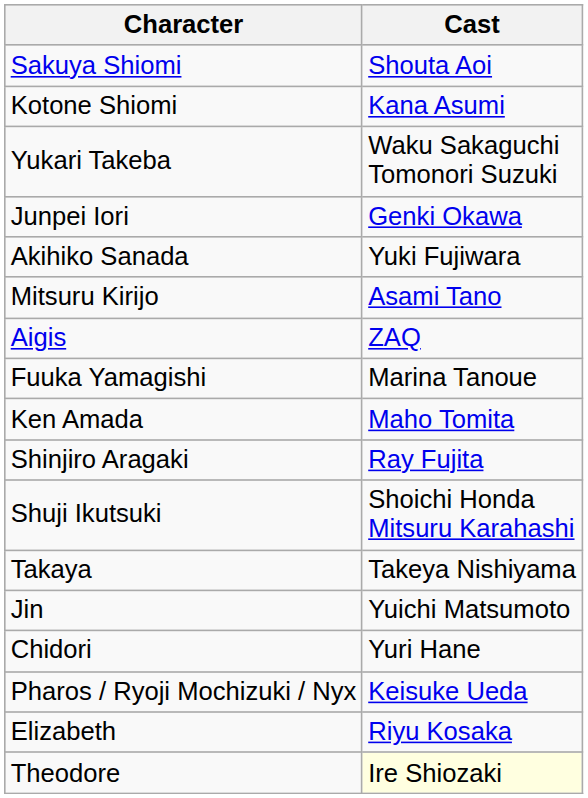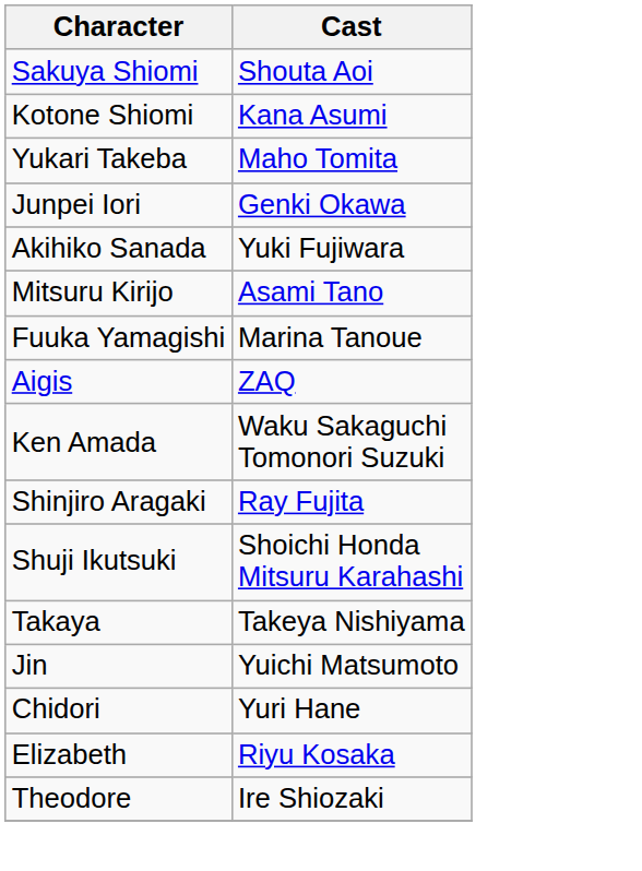Yukari Takeba | Cast: Waku Sakaguchi Tomonori Suzuki -> Maho Tomita
rows swapped: Fuuka Yamagishi <-> Aigis
Ken Amada | Cast: Maho Tomita -> Waku Sakaguchi Tomonori Suzuki
- row: Pharos / Ryoji Mochizuki / Nyx | Keisuke Ueda
Theodore | Cast: lightyellow background -> no background
